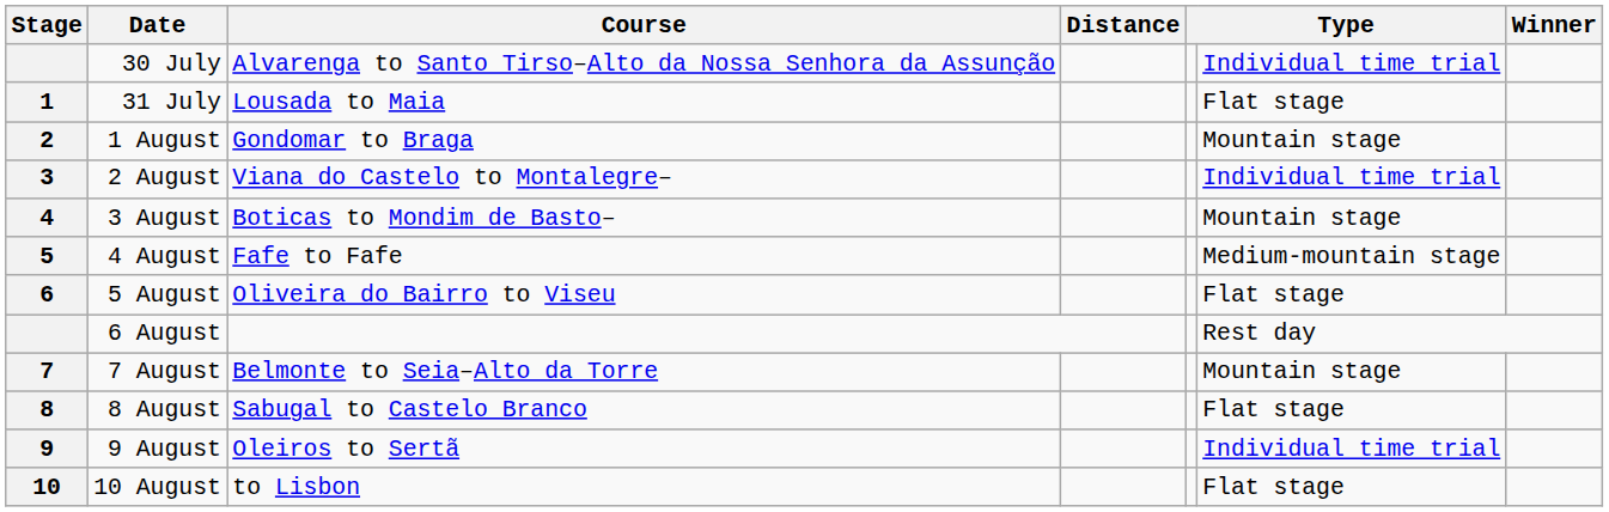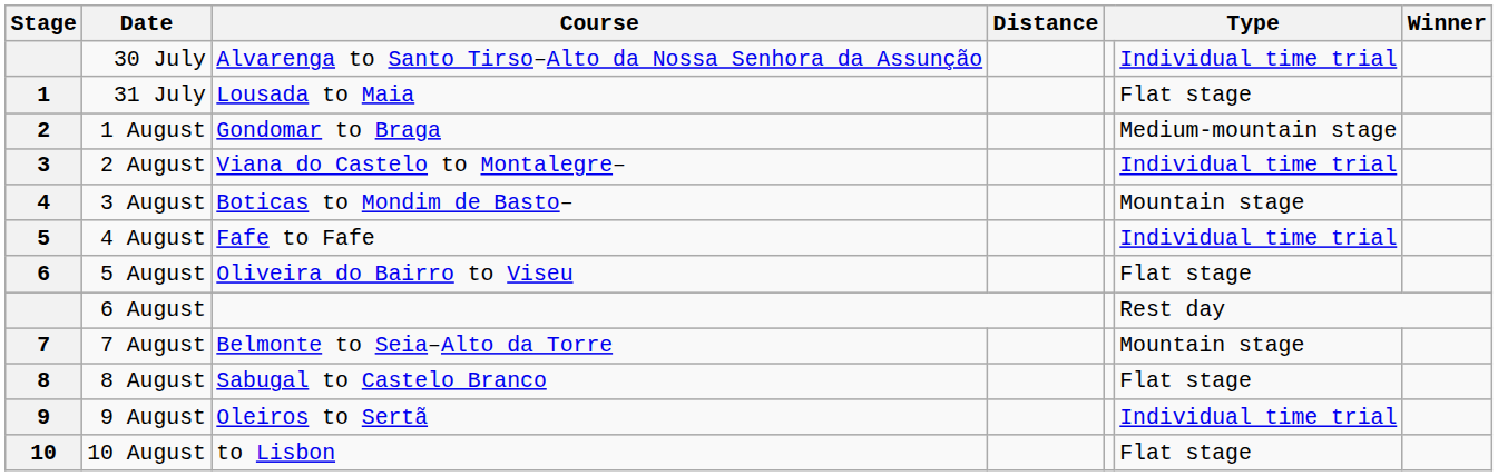1 August | column 6: Mountain stage -> Medium-mountain stage
4 August | column 6: Medium-mountain stage -> Individual time trial
